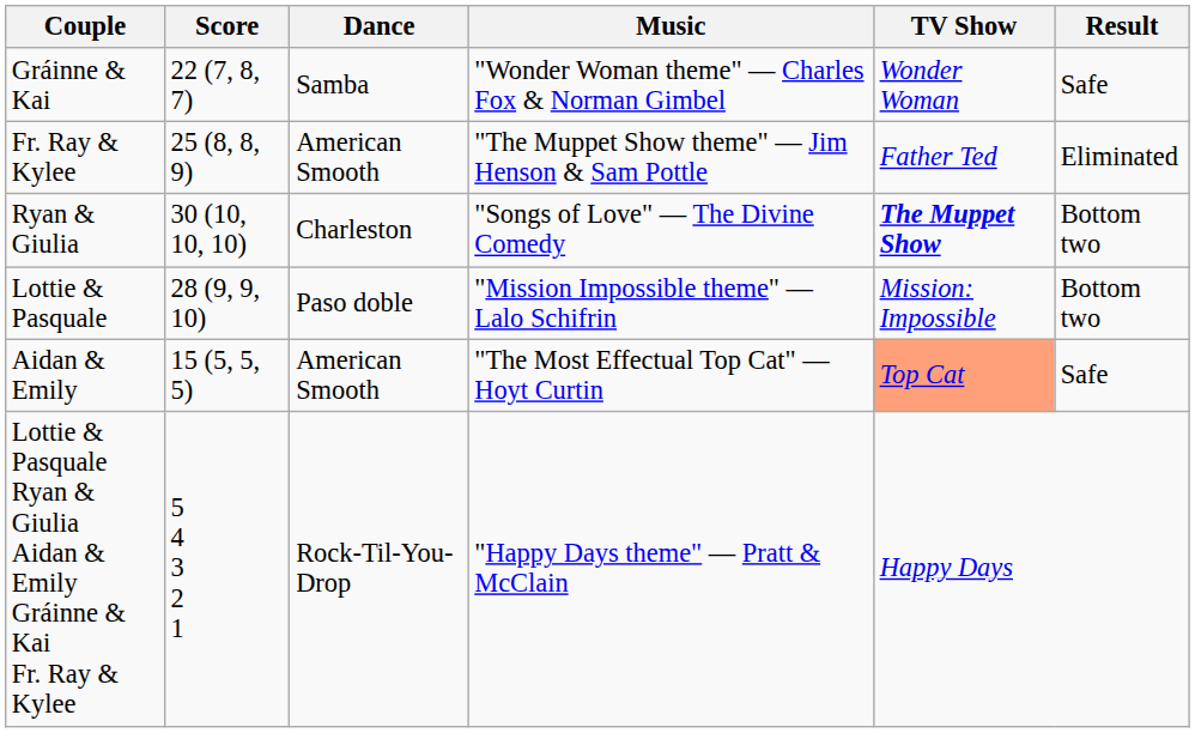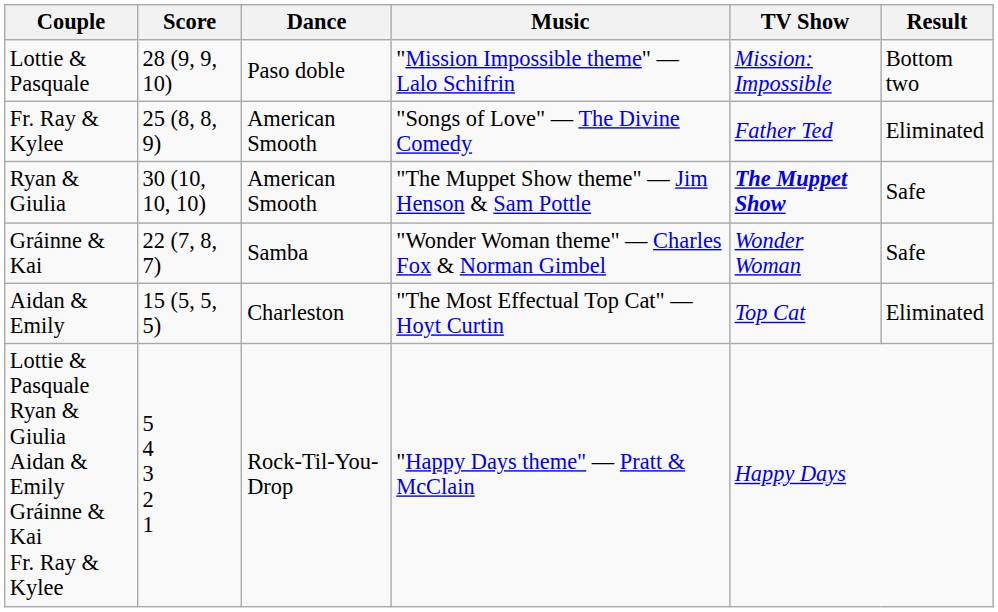rows swapped: Gráinne & Kai <-> Lottie & Pasquale
Fr. Ray & Kylee | Music: "The Muppet Show theme" — Jim Henson & Sam Pottle -> "Songs of Love" — The Divine Comedy
Ryan & Giulia | Dance: Charleston -> American Smooth
Ryan & Giulia | Music: "Songs of Love" — The Divine Comedy -> "The Muppet Show theme" — Jim Henson & Sam Pottle
Ryan & Giulia | Result: Bottom two -> Safe
Aidan & Emily | Dance: American Smooth -> Charleston
Aidan & Emily | TV Show: lightsalmon background -> no background
Aidan & Emily | Result: Safe -> Eliminated
